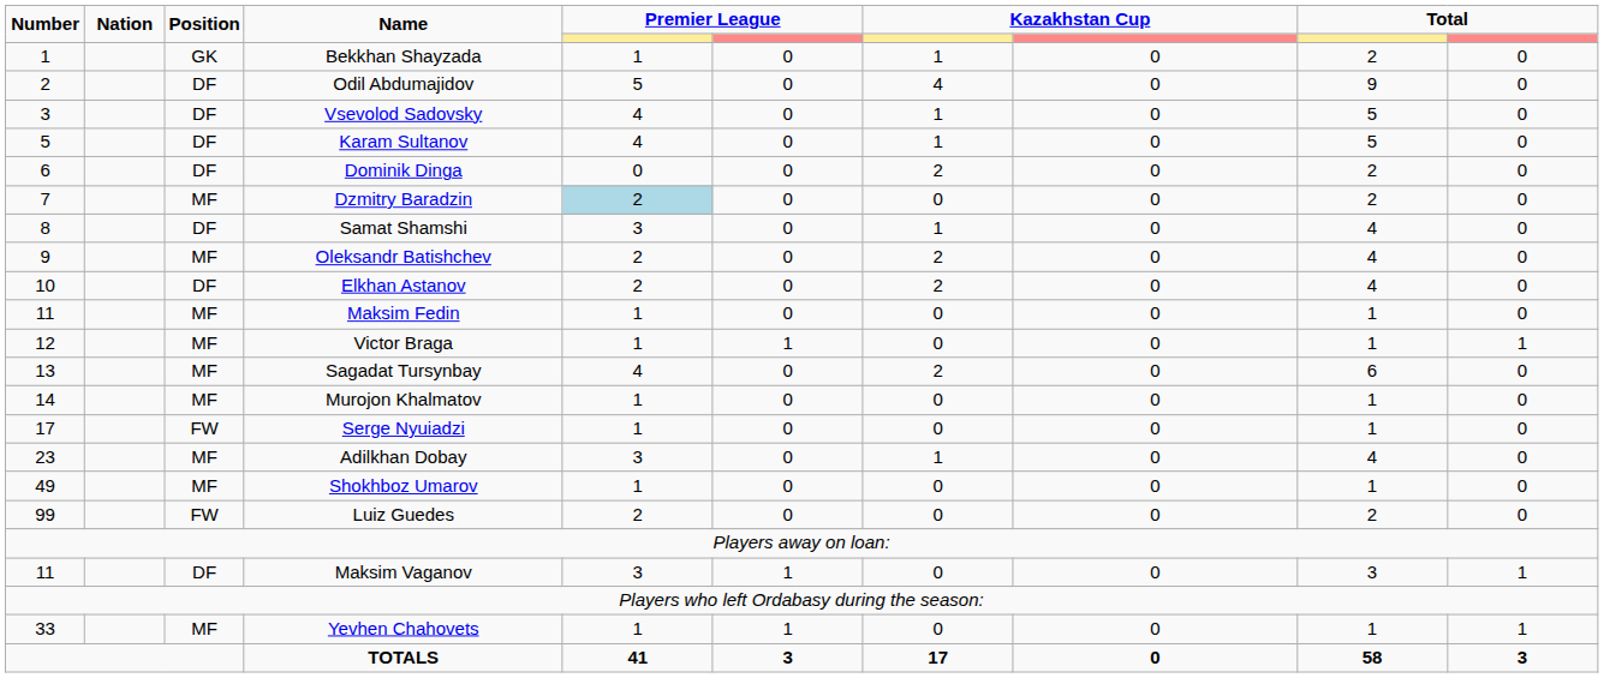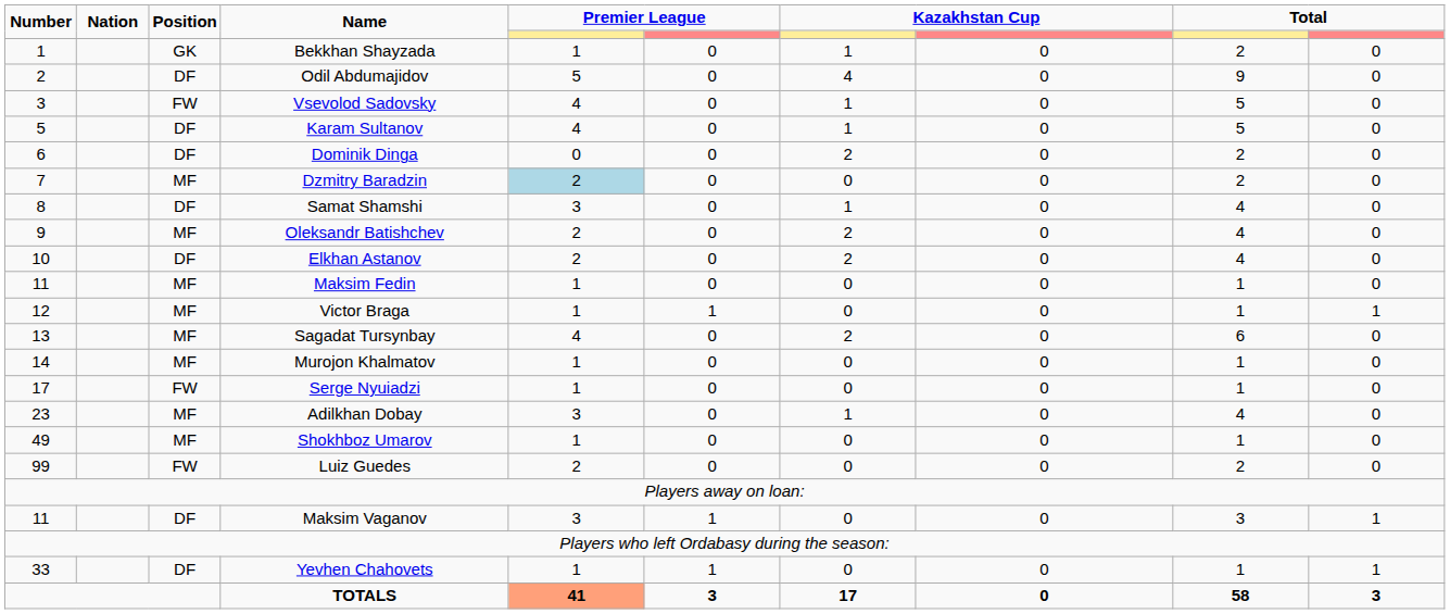Vsevolod Sadovsky | Position: DF -> FW
Yevhen Chahovets | Position: MF -> DF
TOTALS | column 5: no background -> lightsalmon background
